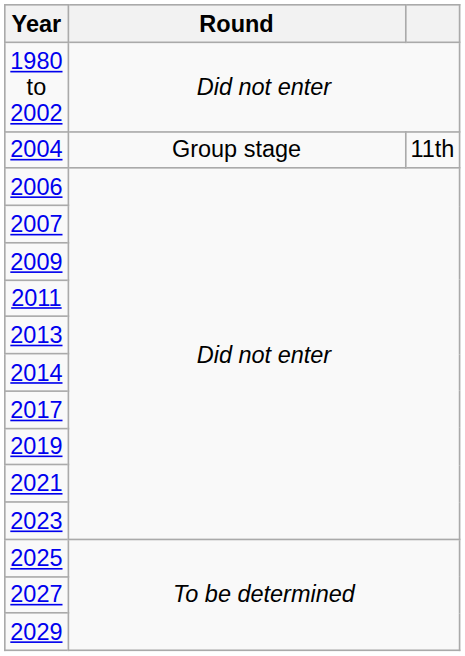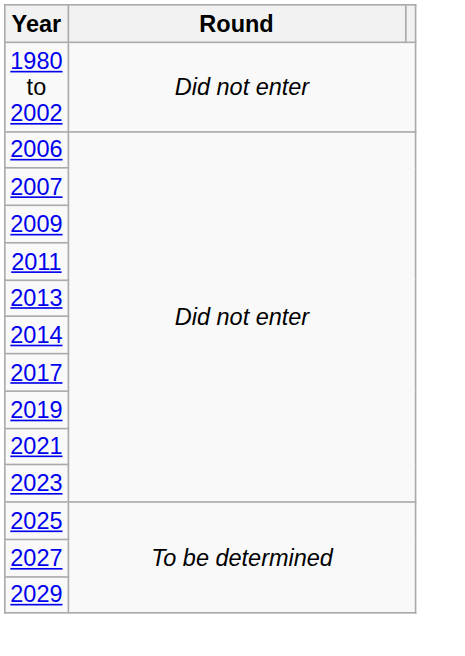- row: 2004 | Group stage | 11th
